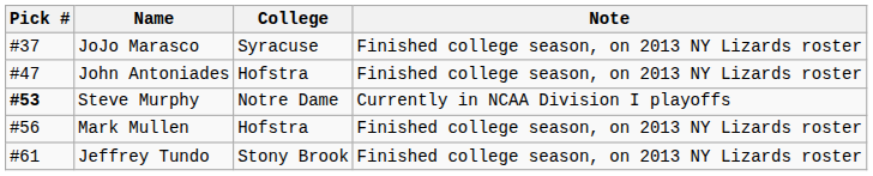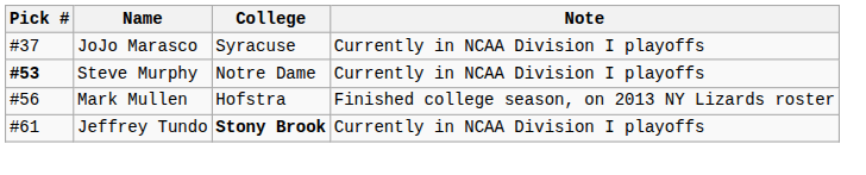JoJo Marasco | Note: Finished college season, on 2013 NY Lizards roster -> Currently in NCAA Division I playoffs
- row: #47 | John Antoniades | Hofstra | Finished college season, on 2013 NY Lizards roster
Jeffrey Tundo | College: normal -> bold
Jeffrey Tundo | Note: Finished college season, on 2013 NY Lizards roster -> Currently in NCAA Division I playoffs
